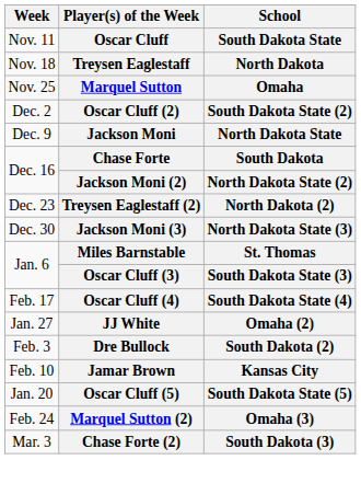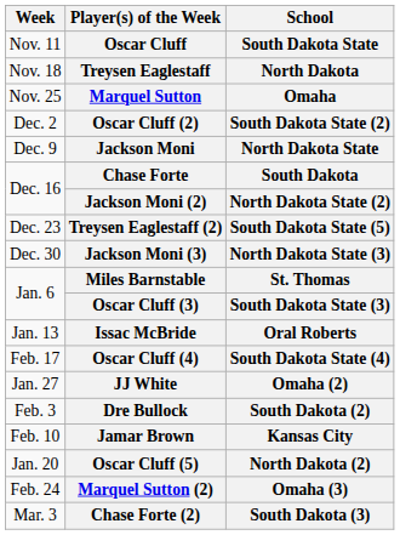Treysen Eaglestaff (2) | School: North Dakota (2) -> South Dakota State (5)
+ row: Jan. 13 | Issac McBride | Oral Roberts
Oscar Cluff (5) | School: South Dakota State (5) -> North Dakota (2)
